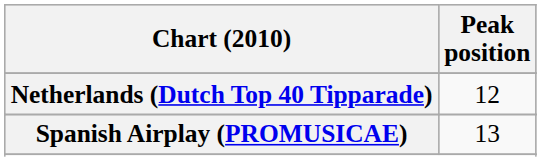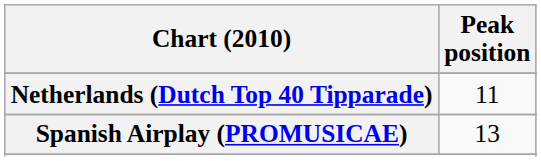Netherlands (Dutch Top 40 Tipparade) | Peak position: 12 -> 11
